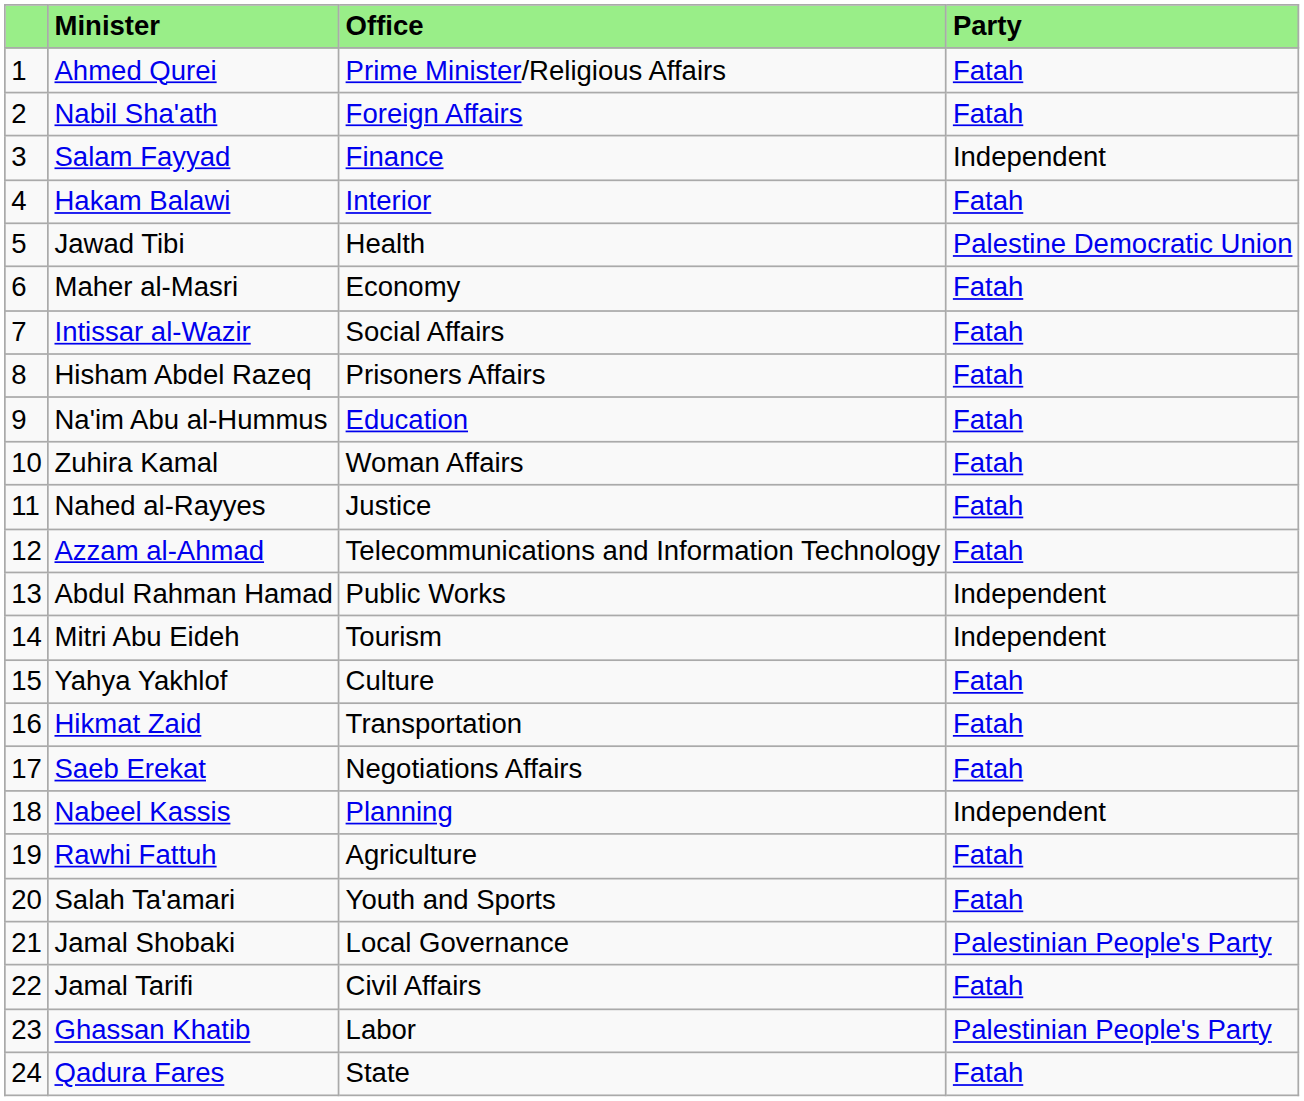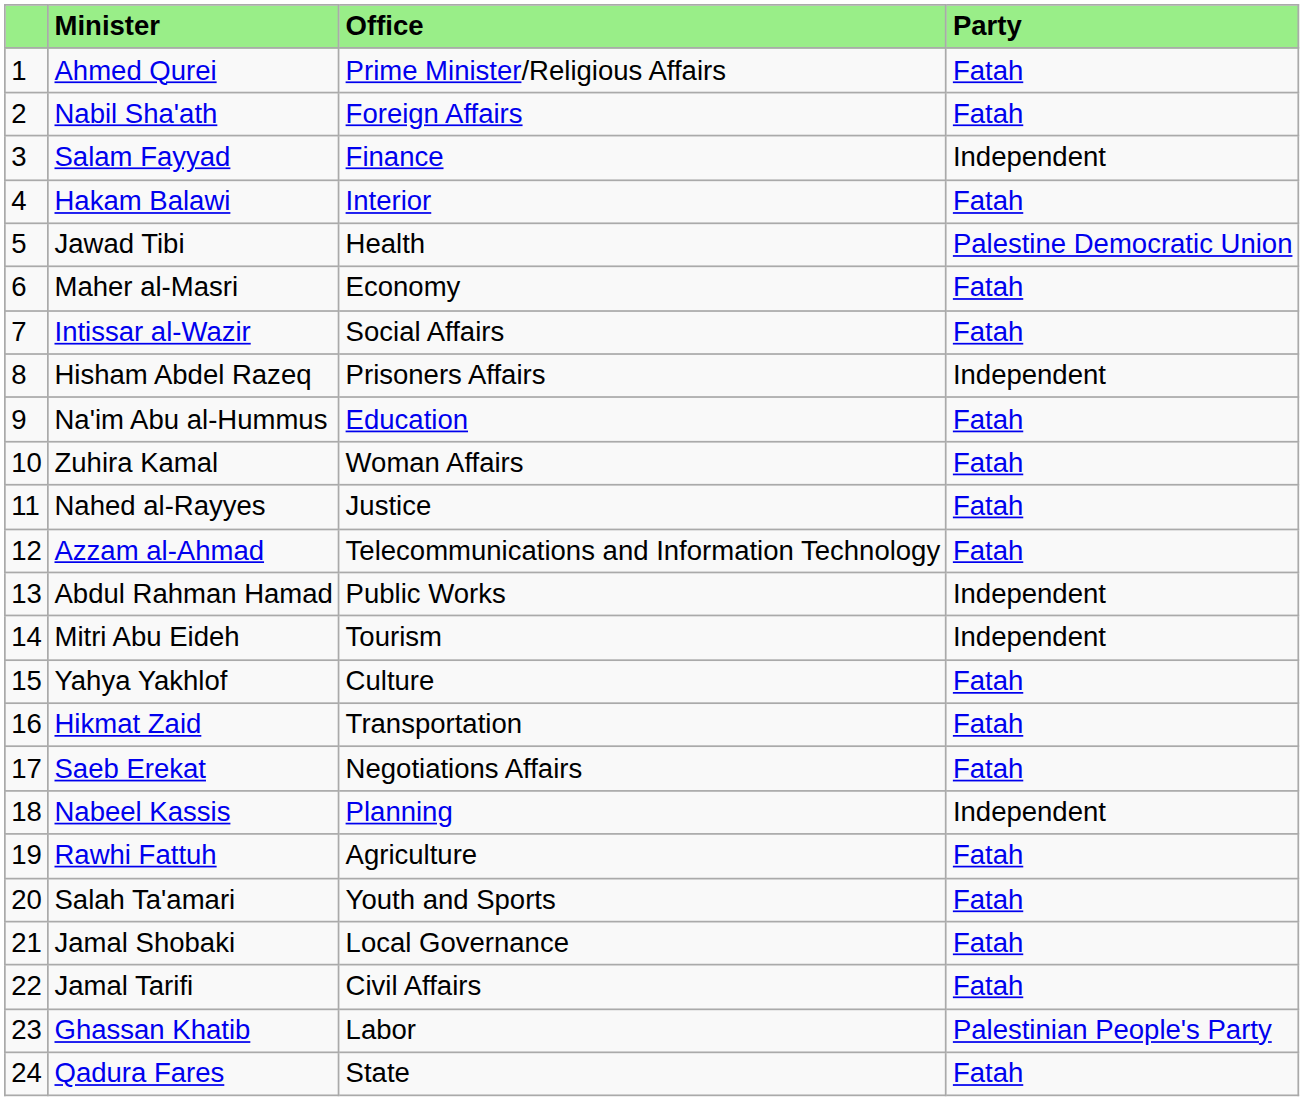Hisham Abdel Razeq | Party: Fatah -> Independent
Jamal Shobaki | Party: Palestinian People's Party -> Fatah
